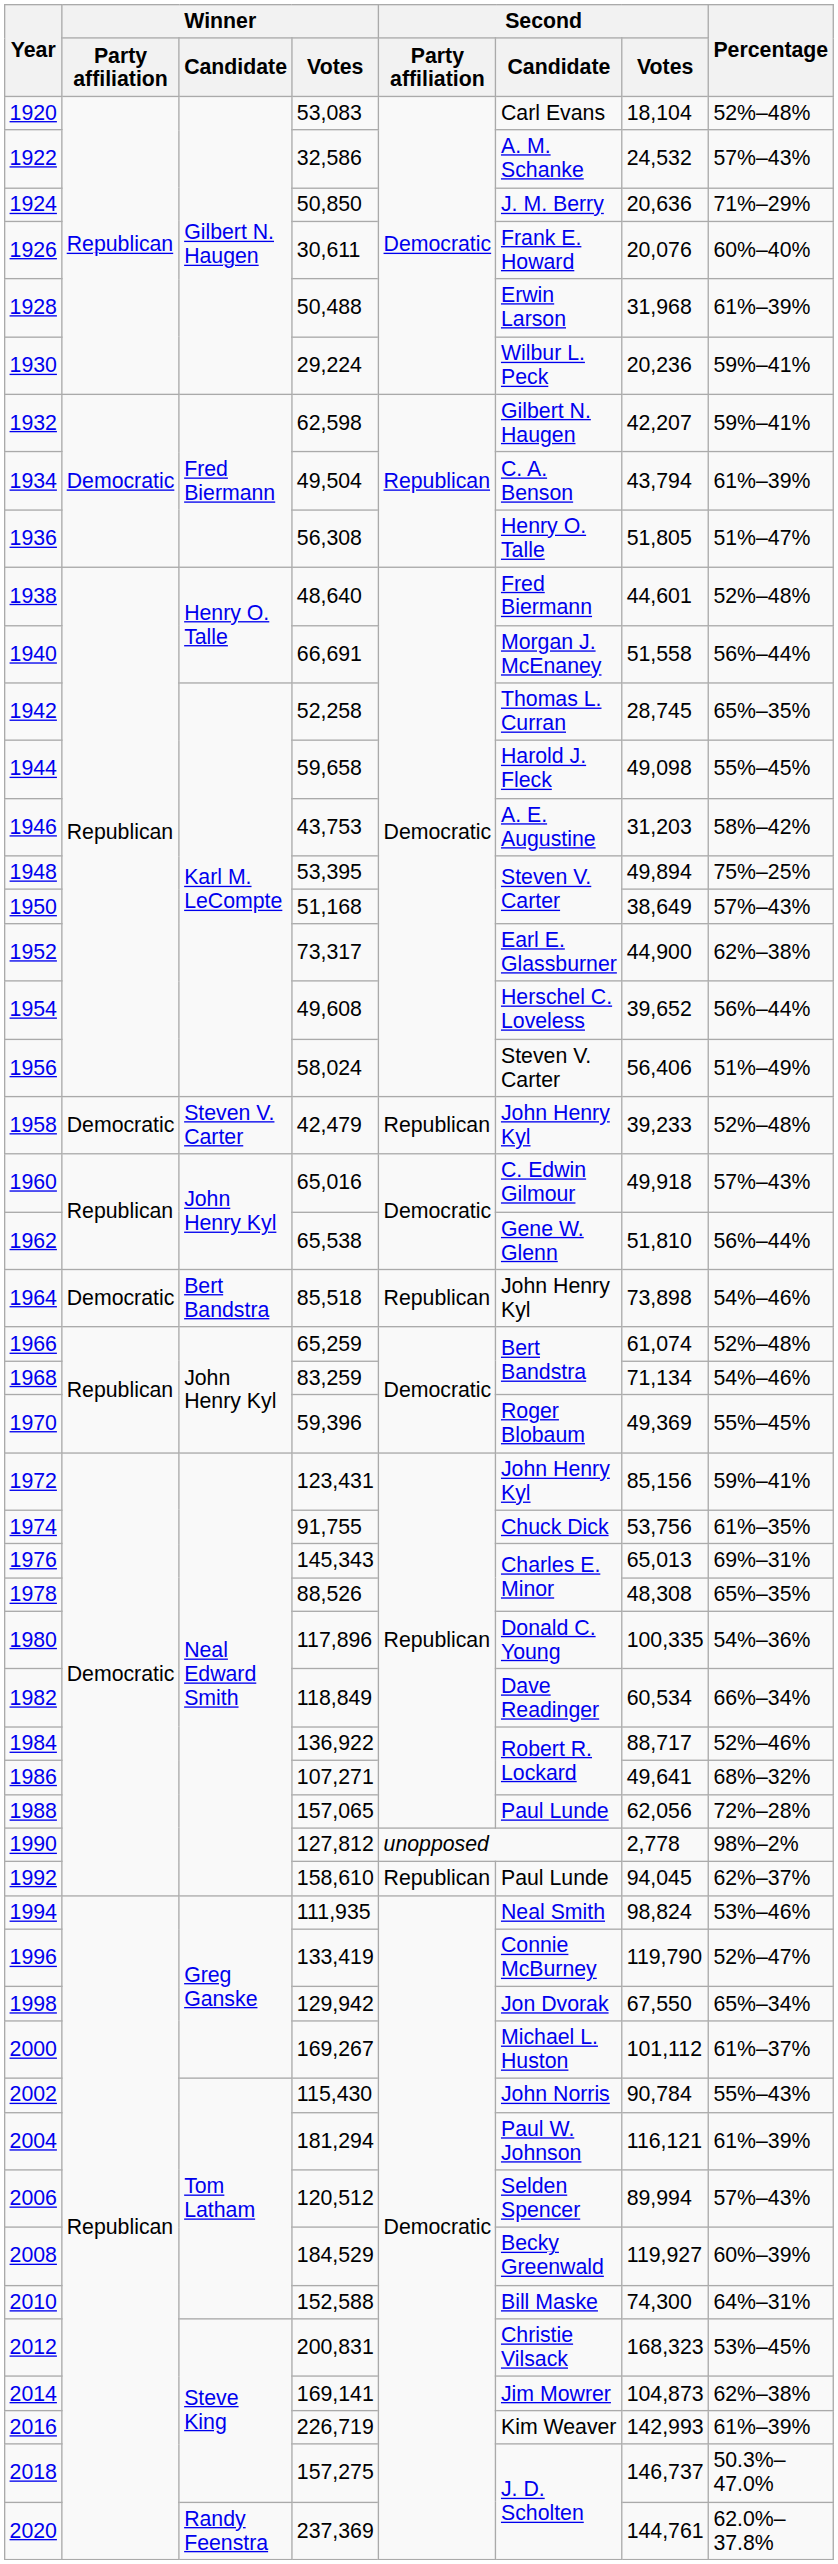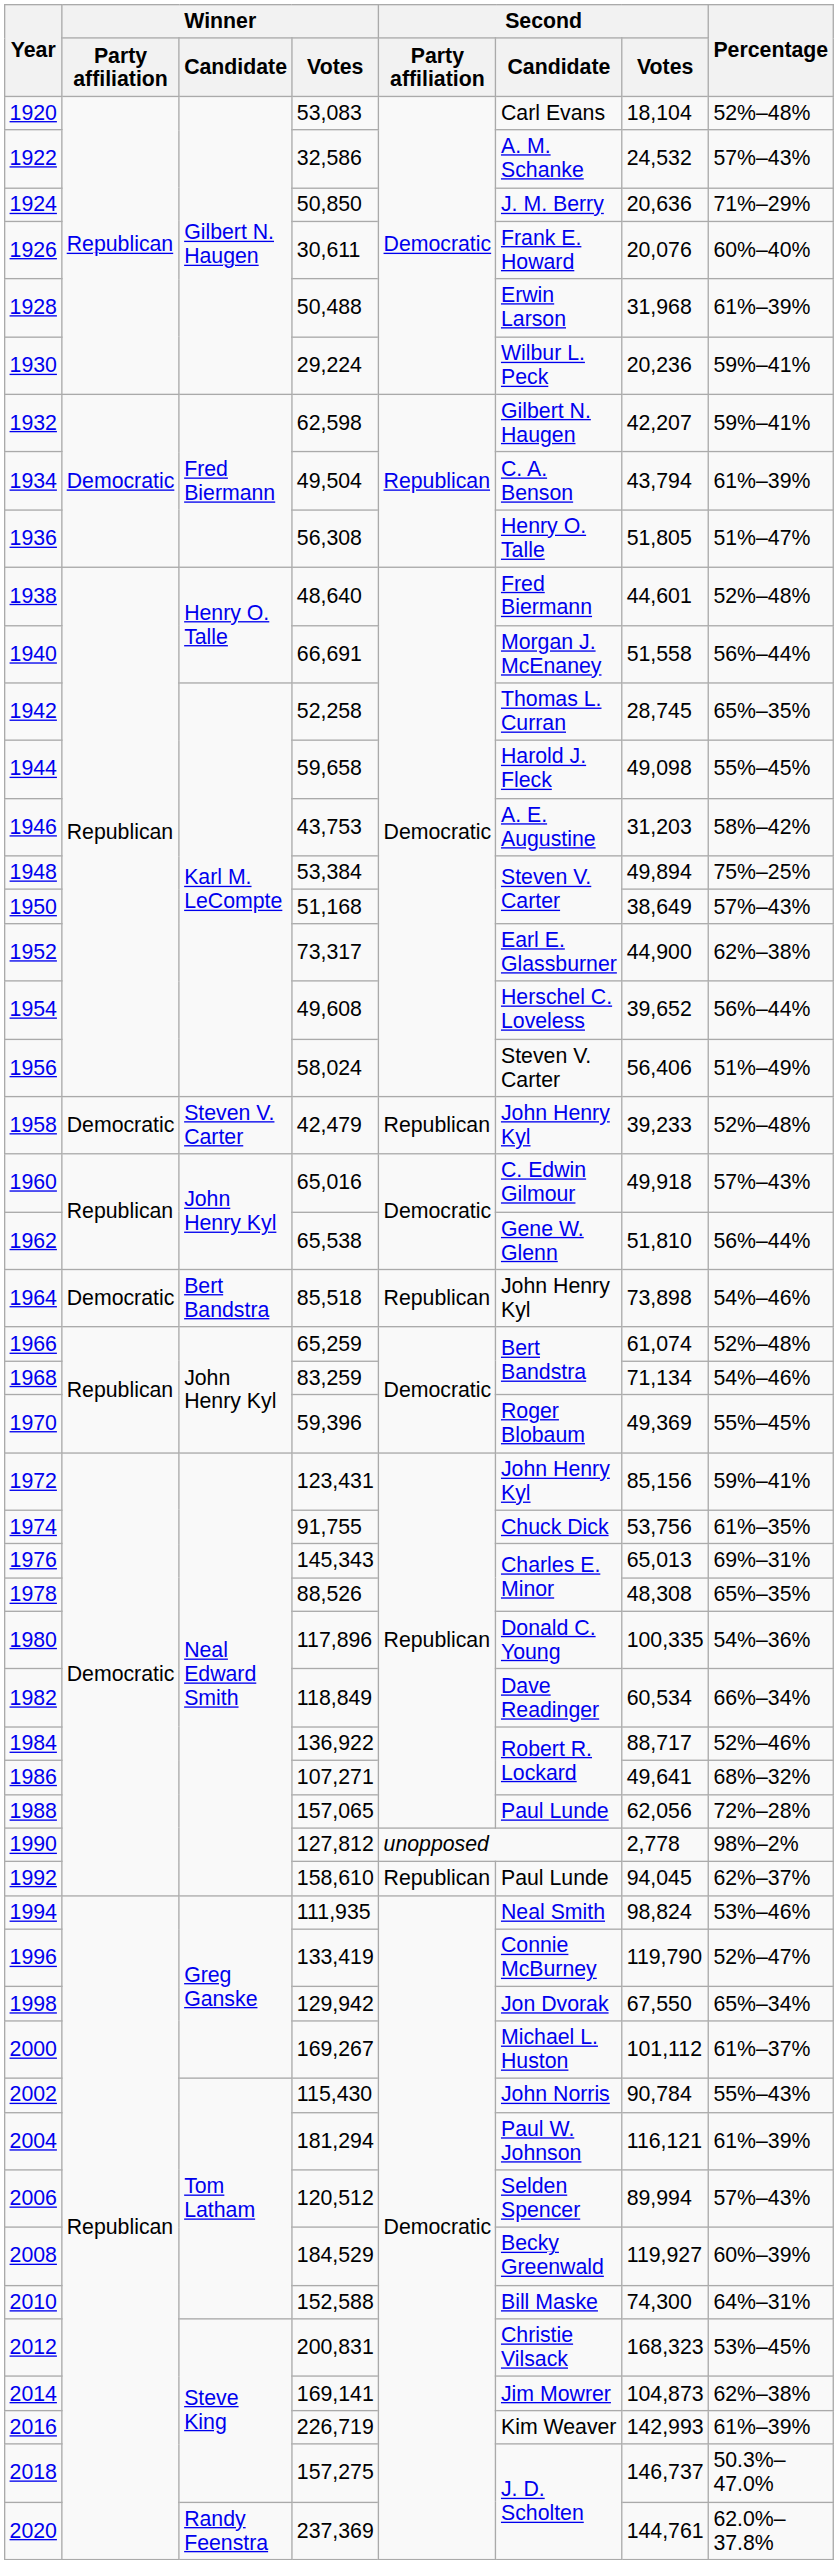1948 | Winner / Votes: 53,395 -> 53,384
